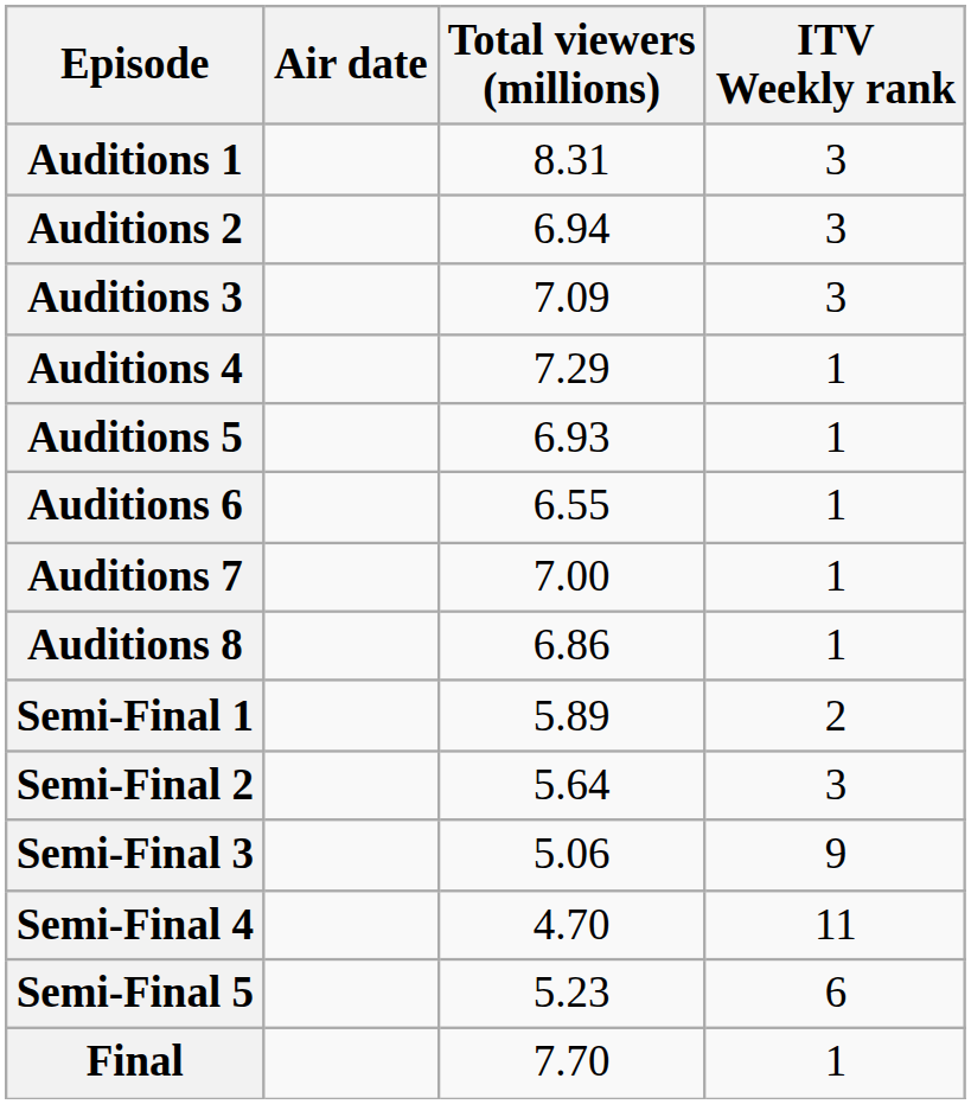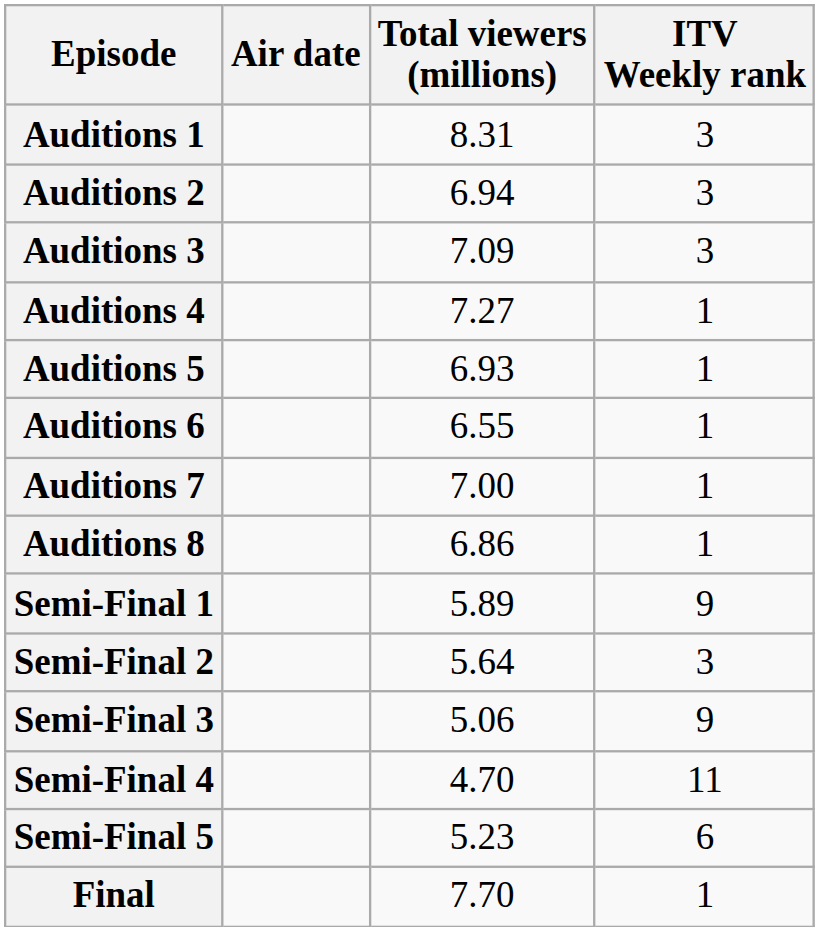Auditions 4 | Total viewers (millions): 7.29 -> 7.27
Semi-Final 1 | ITV Weekly rank: 2 -> 9
